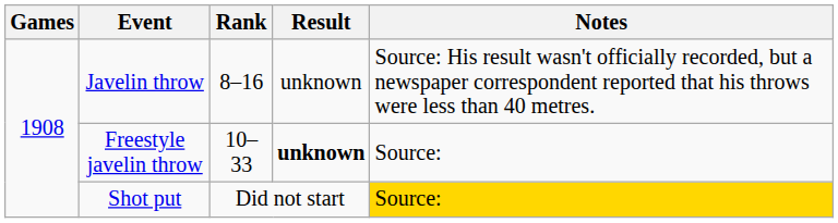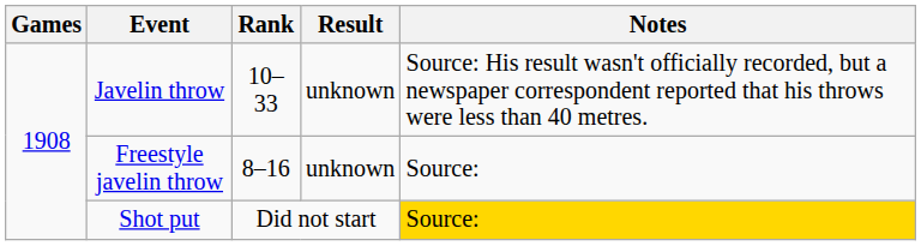Javelin throw | Rank: 8–16 -> 10–33
Freestyle javelin throw | Rank: 10–33 -> 8–16
Freestyle javelin throw | Result: bold -> normal
